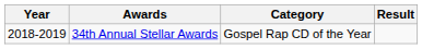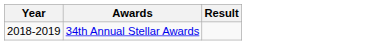- column: Category | Gospel Rap CD of the Year
